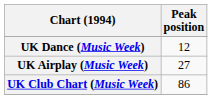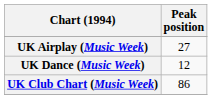rows swapped: UK Airplay (Music Week) <-> UK Dance (Music Week)
